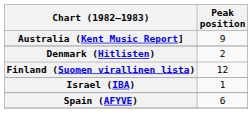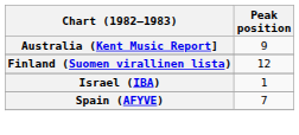- row: Denmark (Hitlisten) | 2
Spain (AFYVE) | Peak position: 6 -> 7
